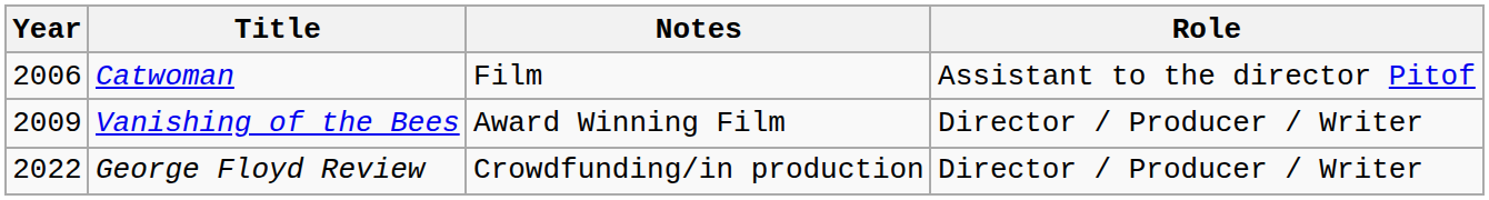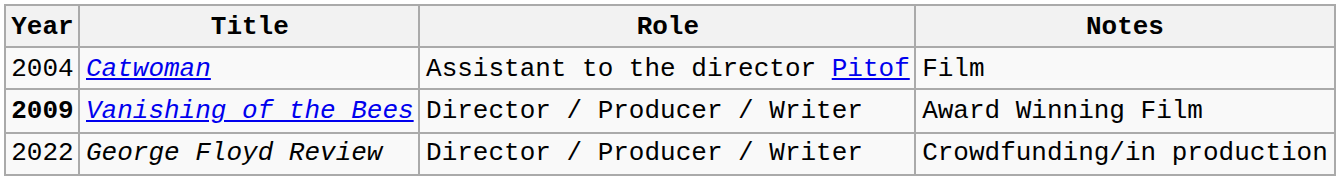columns swapped: Role <-> Notes
Catwoman | Year: 2006 -> 2004
Vanishing of the Bees | Year: normal -> bold
